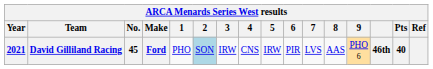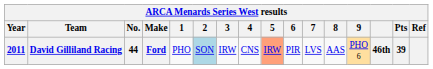David Gilliland Racing | Year: 2021 -> 2011
David Gilliland Racing | No.: 45 -> 44
David Gilliland Racing | 5: no background -> lightsalmon background
David Gilliland Racing | Pts: 40 -> 39
